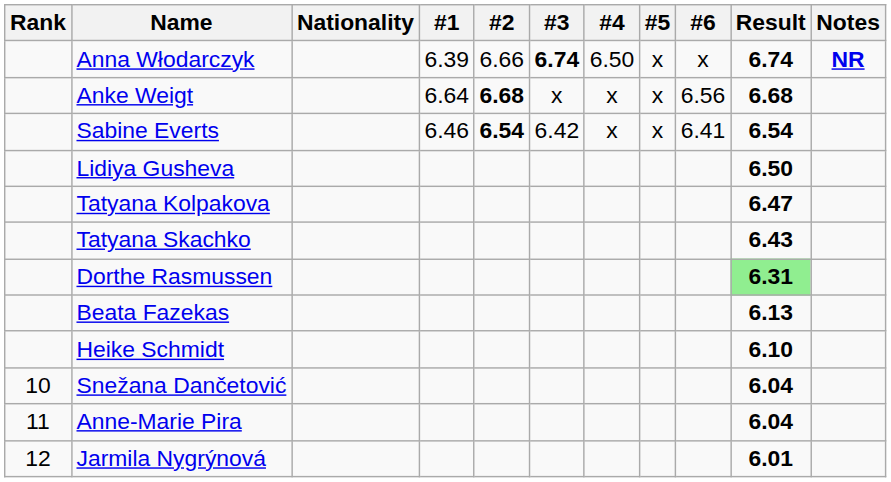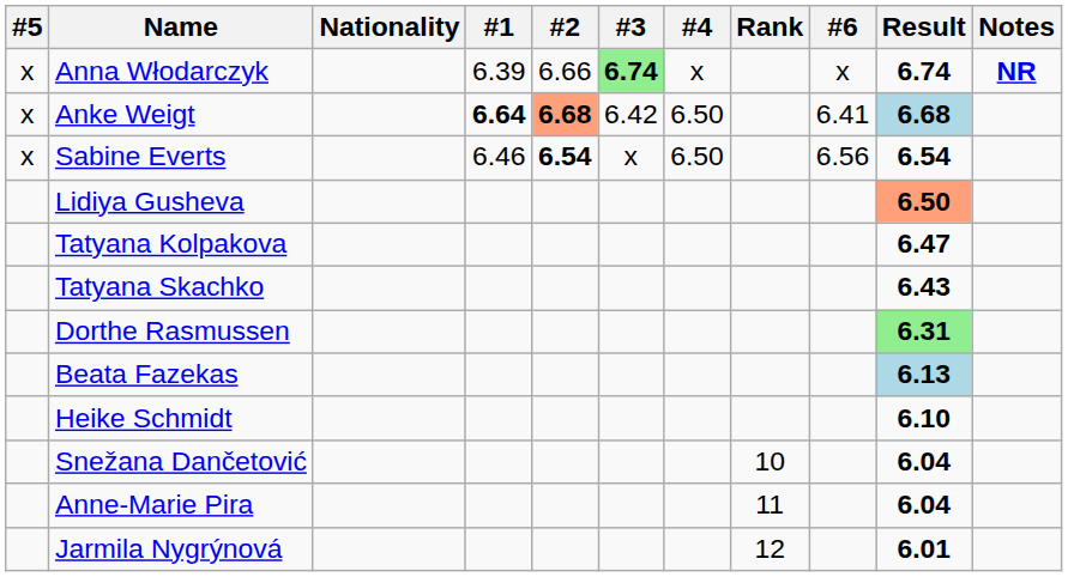columns swapped: Rank <-> #5
Anna Włodarczyk | #3: no background -> lightgreen background
Anna Włodarczyk | #4: 6.50 -> x
Anke Weigt | #1: normal -> bold
Anke Weigt | #2: no background -> lightsalmon background
Anke Weigt | #3: x -> 6.42
Anke Weigt | #4: x -> 6.50
Anke Weigt | #6: 6.56 -> 6.41
Anke Weigt | Result: no background -> lightblue background
Sabine Everts | #3: 6.42 -> x
Sabine Everts | #4: x -> 6.50
Sabine Everts | #6: 6.41 -> 6.56
Lidiya Gusheva | Result: no background -> lightsalmon background
Beata Fazekas | Result: no background -> lightblue background
